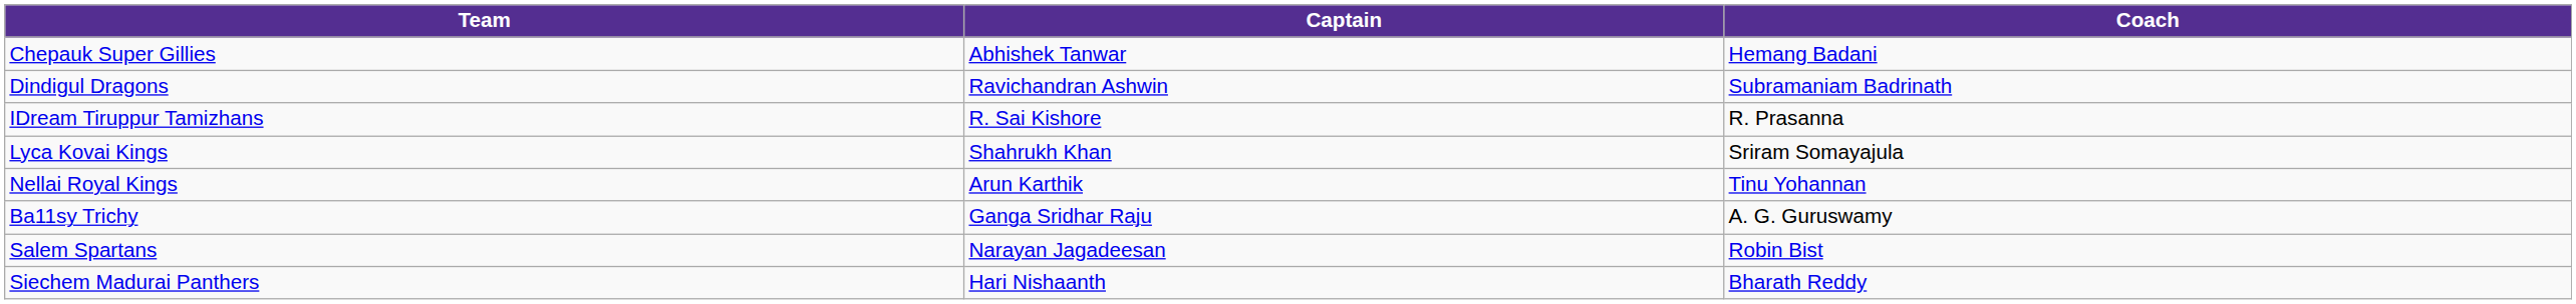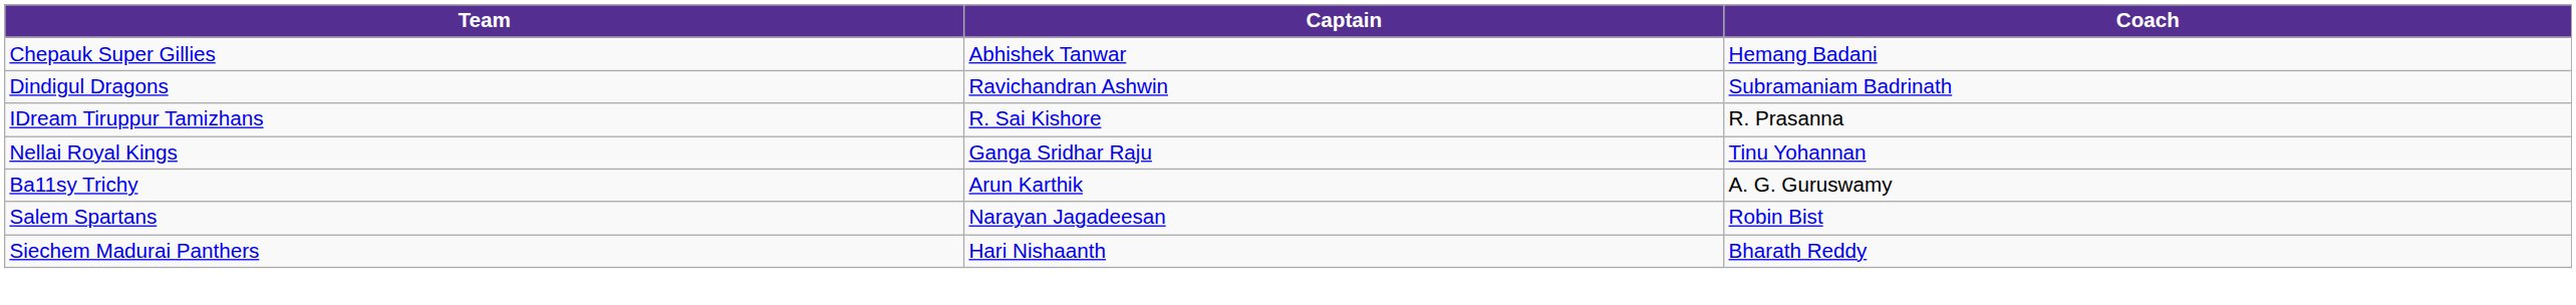- row: Lyca Kovai Kings | Shahrukh Khan | Sriram Somayajula
Nellai Royal Kings | Captain: Arun Karthik -> Ganga Sridhar Raju
Ba11sy Trichy | Captain: Ganga Sridhar Raju -> Arun Karthik
